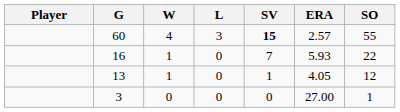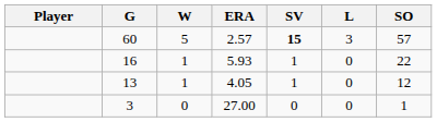columns swapped: L <-> ERA
60 | W: 4 -> 5
60 | SO: 55 -> 57
16 | SV: 7 -> 1
